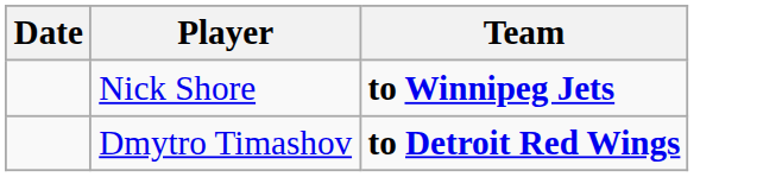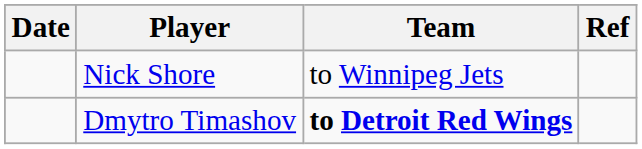+ column: Ref
Nick Shore | Team: bold -> normal
